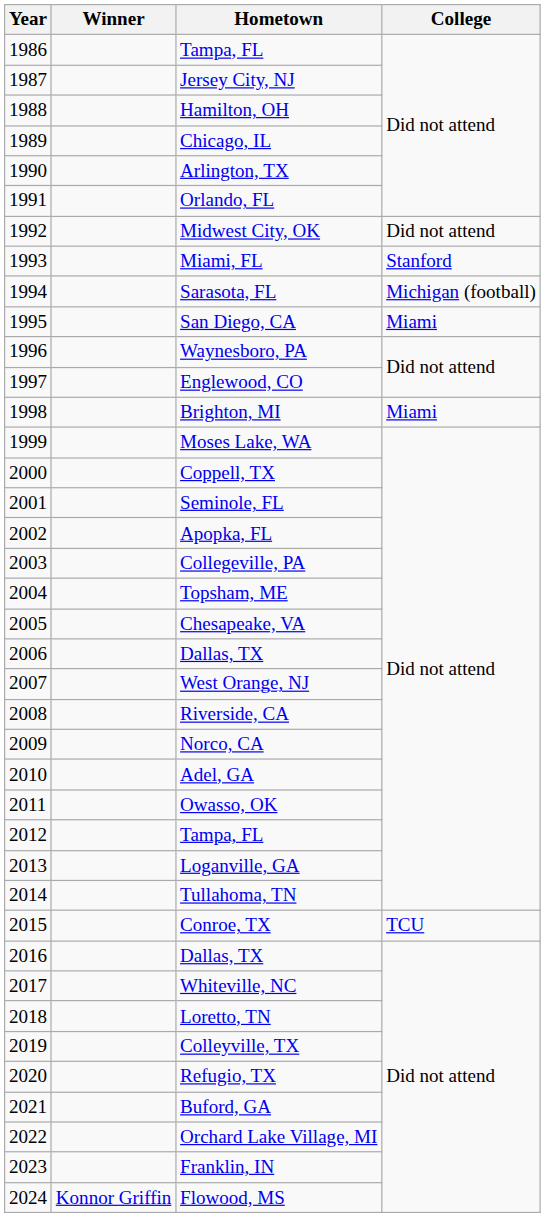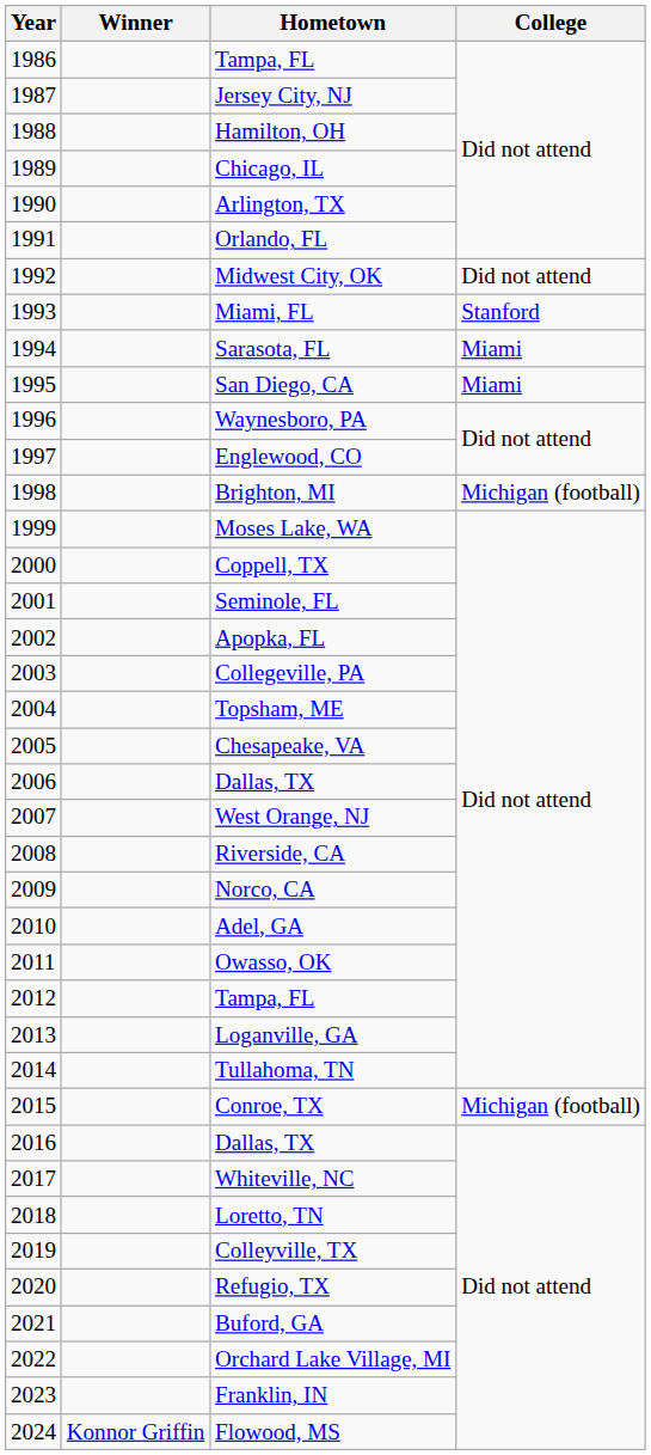Sarasota, FL | College: Michigan (football) -> Miami
Brighton, MI | College: Miami -> Michigan (football)
Conroe, TX | College: TCU -> Michigan (football)
